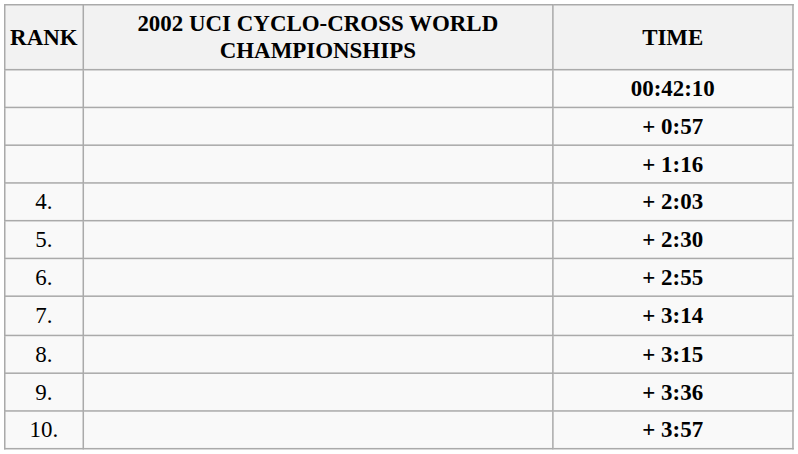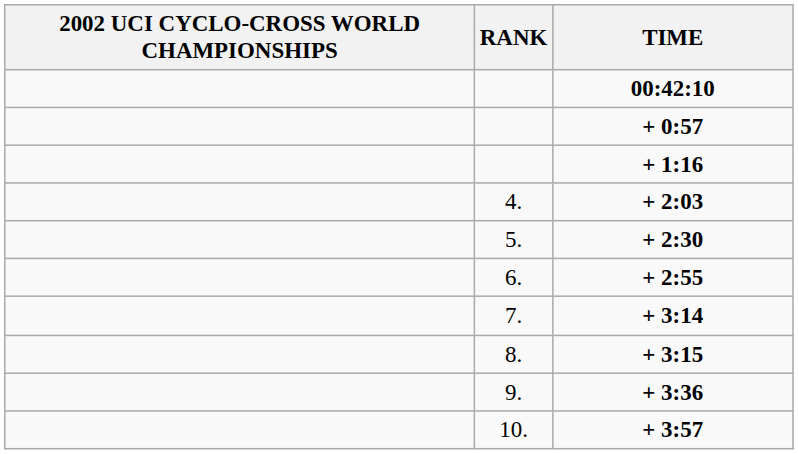columns swapped: RANK <-> 2002 UCI CYCLO-CROSS WORLD CHAMPIONSHIPS
